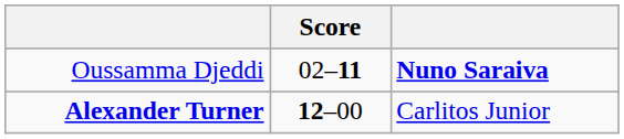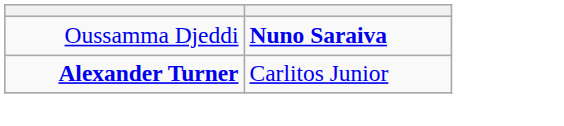- column: Score | 02–11 | 12–00
